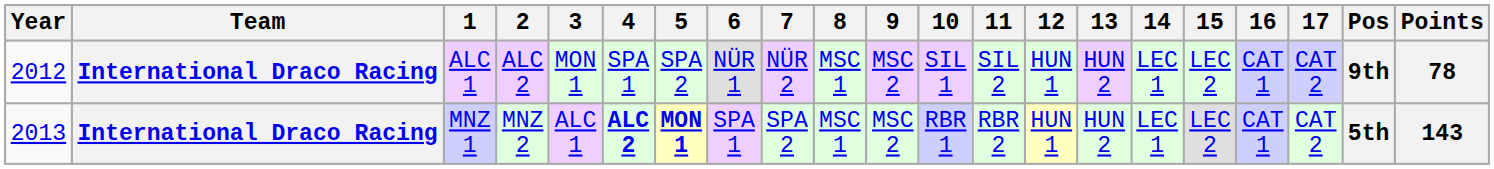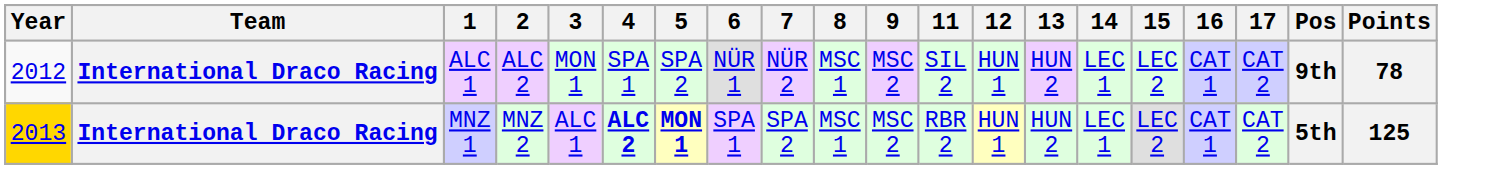- column: 10 | SIL 1 | RBR 1
MNZ 1 | Year: no background -> gold background
MNZ 1 | Points: 143 -> 125
